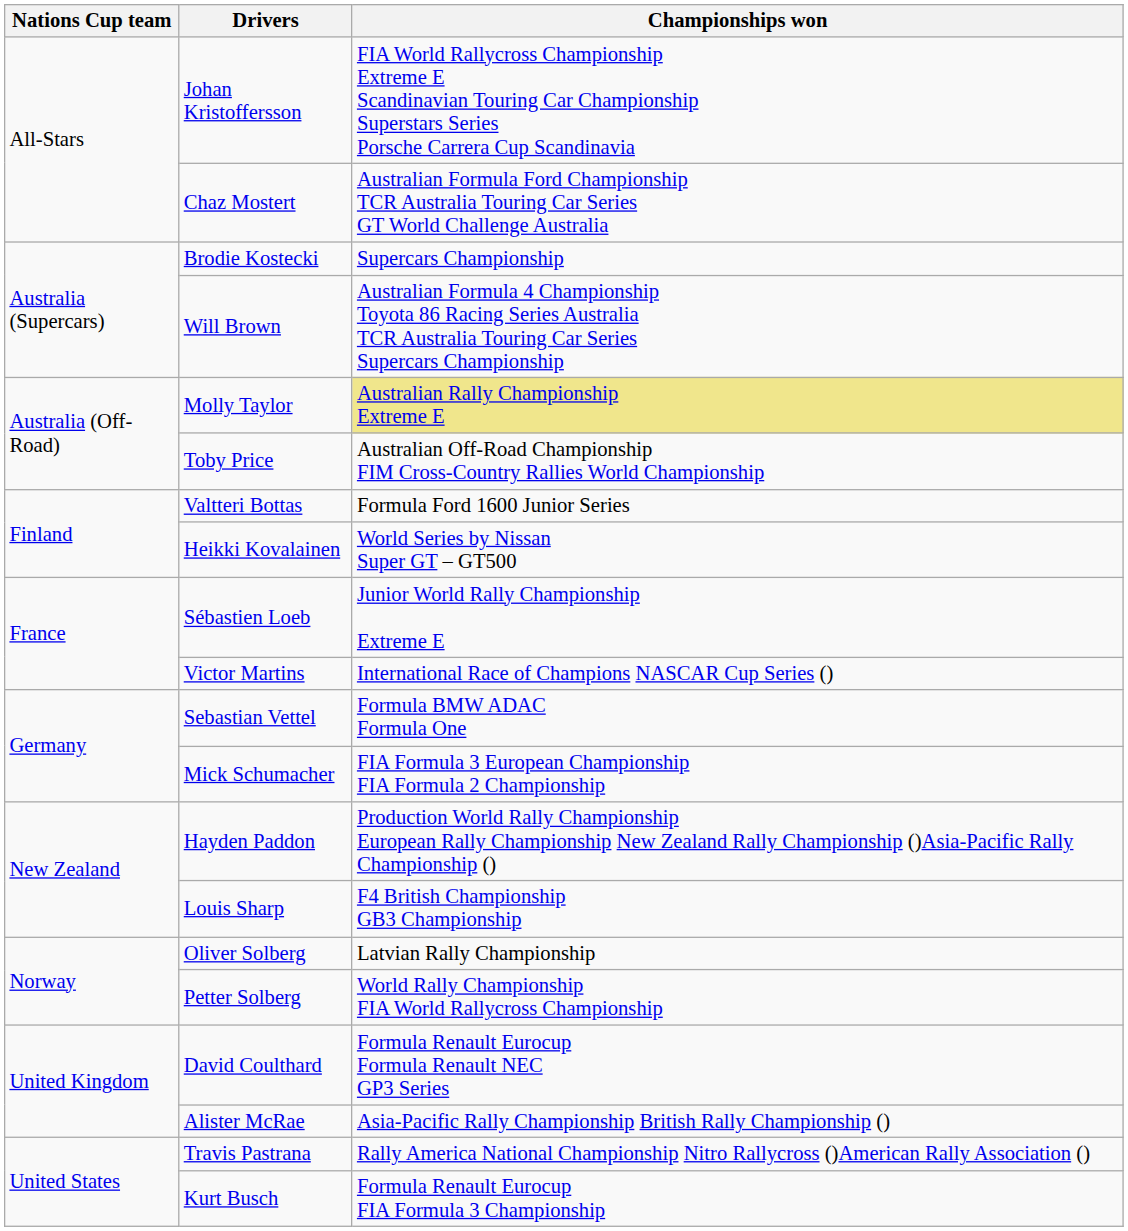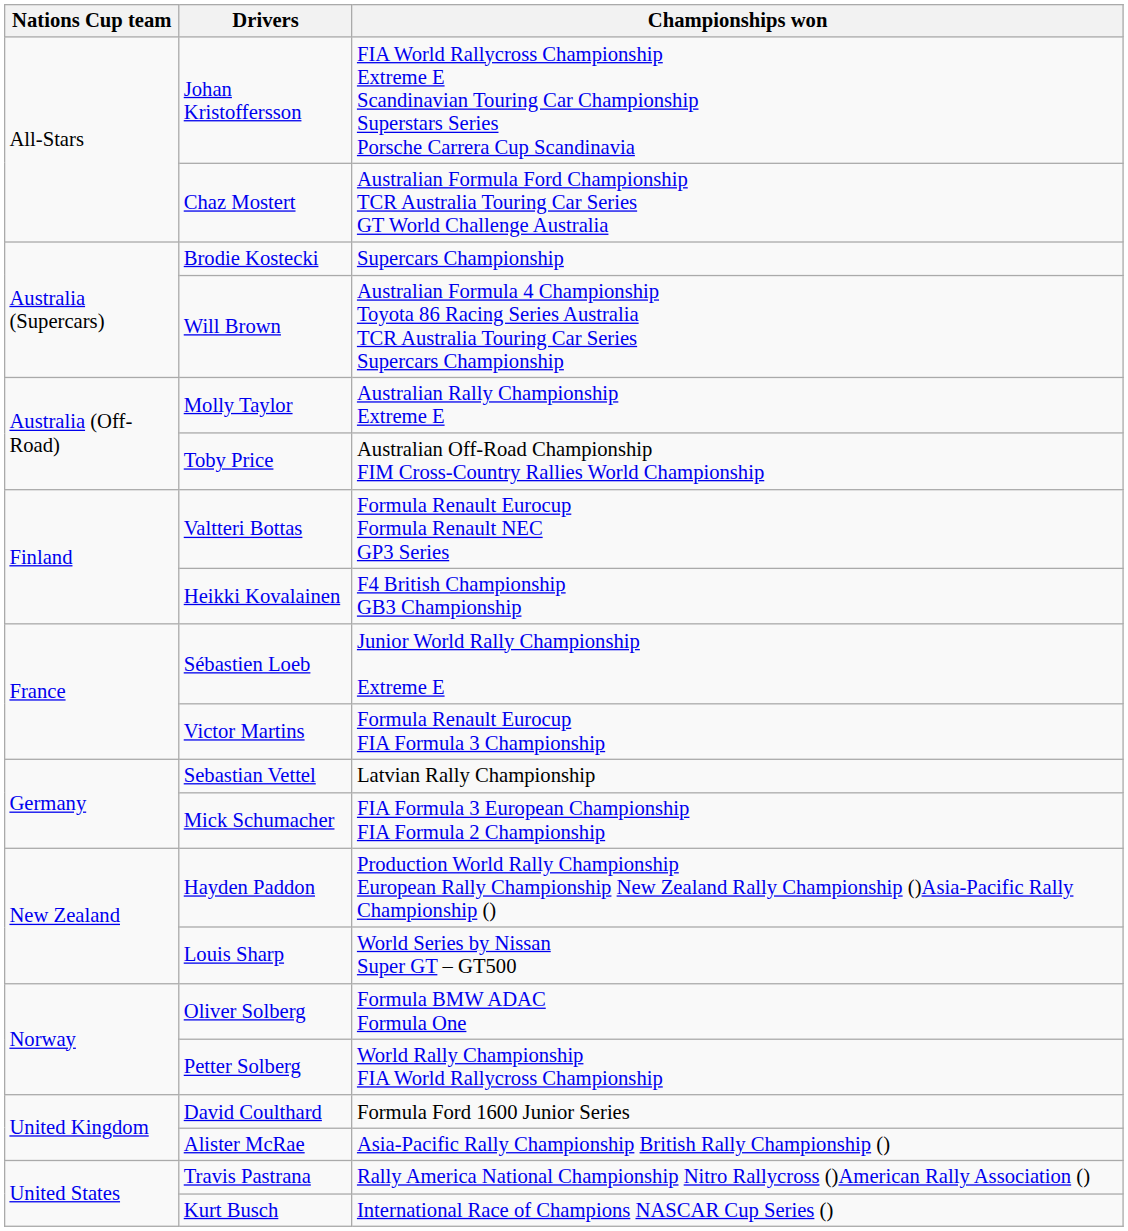Molly Taylor | Championships won: khaki background -> no background
Valtteri Bottas | Championships won: Formula Ford 1600 Junior Series -> Formula Renault Eurocup Formula Renault NEC GP3 Series
Heikki Kovalainen | Championships won: World Series by Nissan Super GT – GT500 -> F4 British Championship GB3 Championship
Victor Martins | Championships won: International Race of Champions NASCAR Cup Series () -> Formula Renault Eurocup FIA Formula 3 Championship
Sebastian Vettel | Championships won: Formula BMW ADAC Formula One -> Latvian Rally Championship
Louis Sharp | Championships won: F4 British Championship GB3 Championship -> World Series by Nissan Super GT – GT500
Oliver Solberg | Championships won: Latvian Rally Championship -> Formula BMW ADAC Formula One
David Coulthard | Championships won: Formula Renault Eurocup Formula Renault NEC GP3 Series -> Formula Ford 1600 Junior Series
Kurt Busch | Championships won: Formula Renault Eurocup FIA Formula 3 Championship -> International Race of Champions NASCAR Cup Series ()
